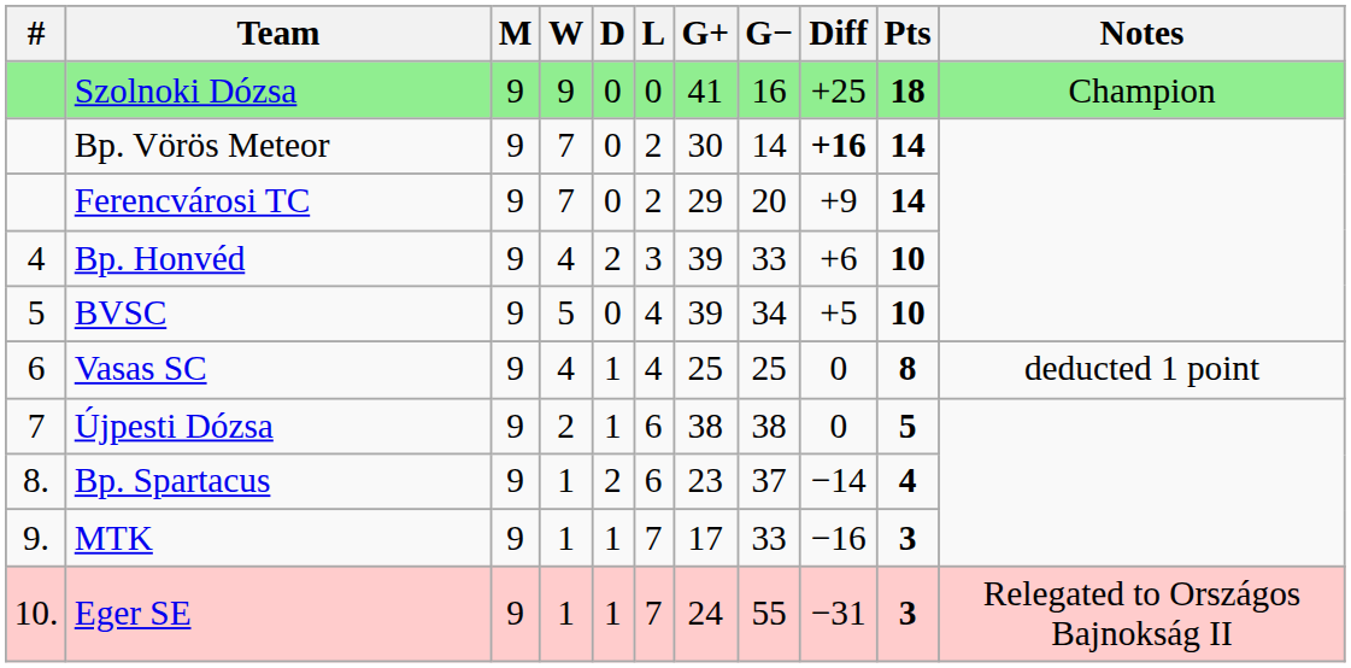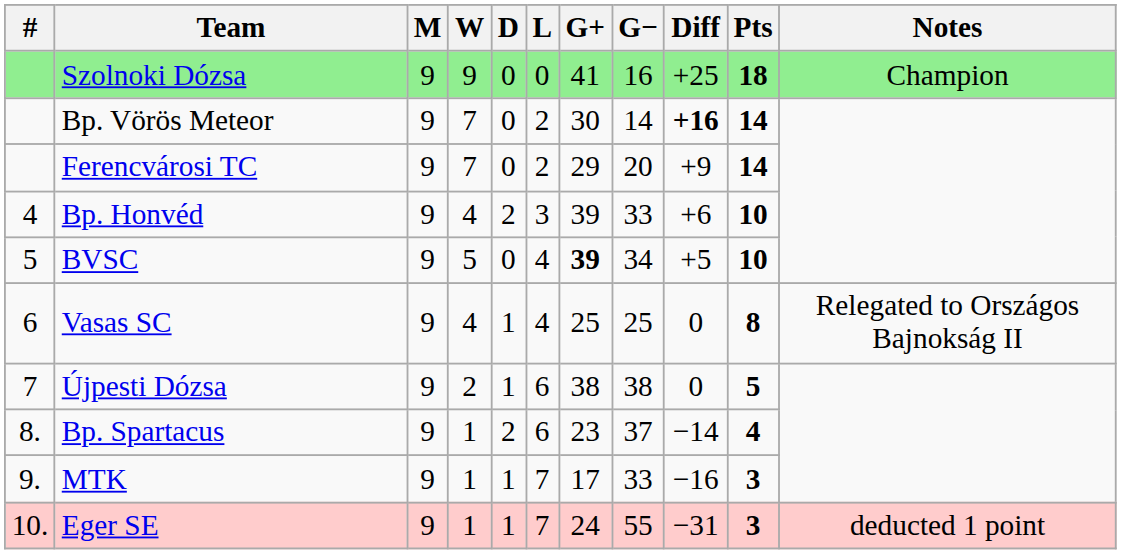BVSC | G+: normal -> bold
Vasas SC | Notes: deducted 1 point -> Relegated to Országos Bajnokság II
Eger SE | Notes: Relegated to Országos Bajnokság II -> deducted 1 point
